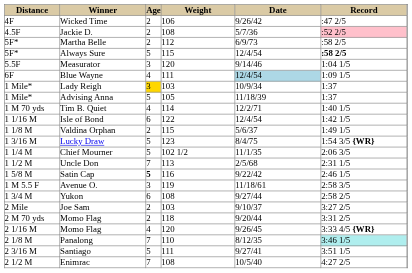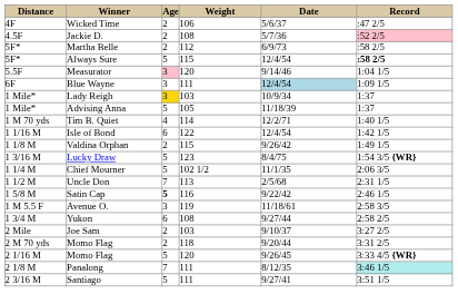Wicked Time | column 5: 9/26/42 -> 5/6/37
Measurator | column 3: no background -> pink background
Blue Wayne | column 3: 4 -> 3
Valdina Orphan | column 5: 5/6/37 -> 9/26/42
2 1/16 M / Momo Flag | column 3: 4 -> 5
Panalong | column 4: 110 -> 111
- row: 2 1/2 M | Enimrac | 7 | 108 | 10/5/40 | 4:27 2/5
